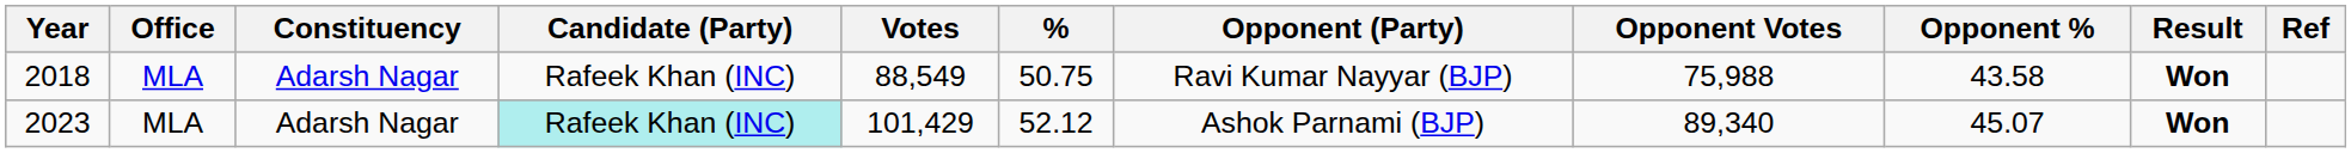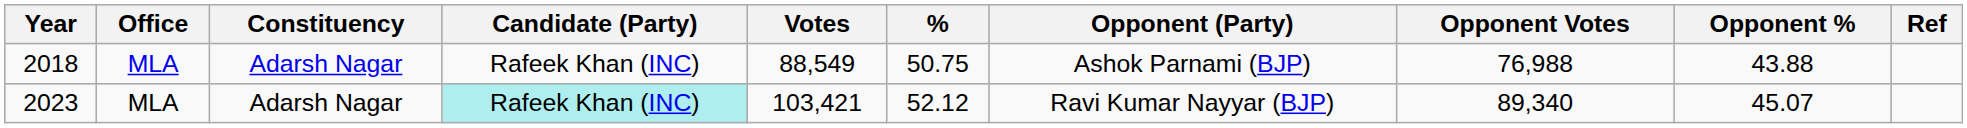- column: Result | Won | Won
2018 | Opponent (Party): Ravi Kumar Nayyar (BJP) -> Ashok Parnami (BJP)
2018 | Opponent Votes: 75,988 -> 76,988
2018 | Opponent %: 43.58 -> 43.88
2023 | Votes: 101,429 -> 103,421
2023 | Opponent (Party): Ashok Parnami (BJP) -> Ravi Kumar Nayyar (BJP)
